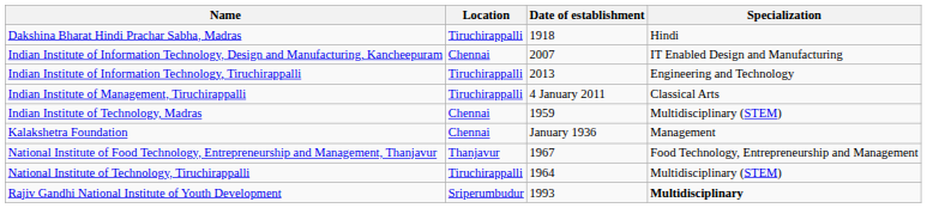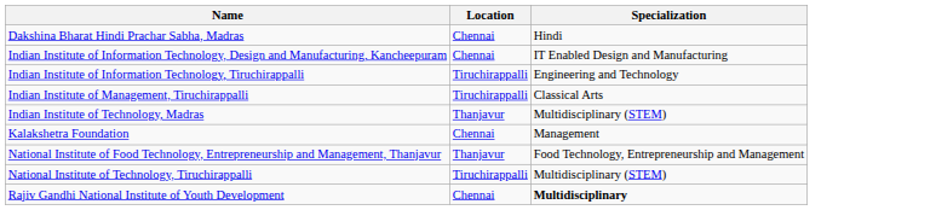- column: Date of establishment | 1918 | 2007 | 2013 | 4 January 2011 | 1959 | January 1936 | 1967 | 1964 | 1993
Dakshina Bharat Hindi Prachar Sabha, Madras | Location: Tiruchirappalli -> Chennai
Indian Institute of Technology, Madras | Location: Chennai -> Thanjavur
Rajiv Gandhi National Institute of Youth Development | Location: Sriperumbudur -> Chennai
